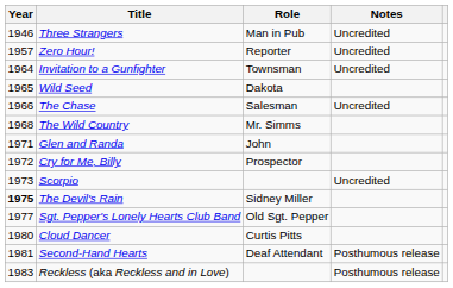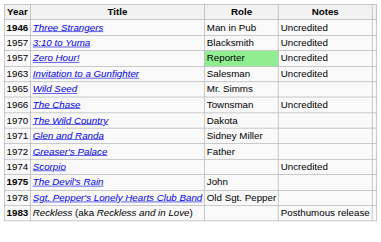Three Strangers | Year: normal -> bold
+ row: 1957 | 3:10 to Yuma | Blacksmith | Uncredited
Zero Hour! | Role: no background -> lightgreen background
Invitation to a Gunfighter | Year: 1964 -> 1963
Invitation to a Gunfighter | Role: Townsman -> Salesman
Wild Seed | Role: Dakota -> Mr. Simms
The Chase | Role: Salesman -> Townsman
The Wild Country | Year: 1968 -> 1970
The Wild Country | Role: Mr. Simms -> Dakota
Glen and Randa | Role: John -> Sidney Miller
+ row: 1972 | Greaser's Palace | Father
- row: 1972 | Cry for Me, Billy | Prospector
Scorpio | Year: 1973 -> 1974
The Devil's Rain | Role: Sidney Miller -> John
Sgt. Pepper's Lonely Hearts Club Band | Year: 1977 -> 1978
- row: 1980 | Cloud Dancer | Curtis Pitts
- row: 1981 | Second-Hand Hearts | Deaf Attendant | Posthumous release
Reckless (aka Reckless and in Love) | Year: normal -> bold
